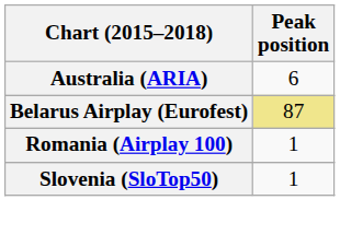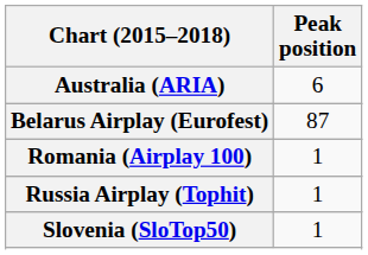Belarus Airplay (Eurofest) | Peak position: khaki background -> no background
+ row: Russia Airplay (Tophit) | 1
